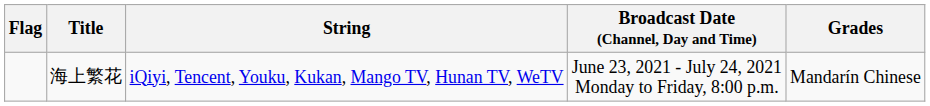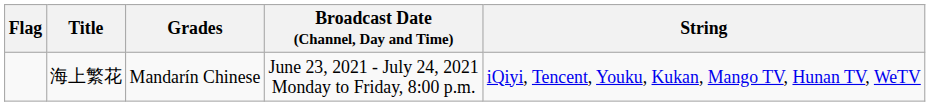columns swapped: String <-> Grades
